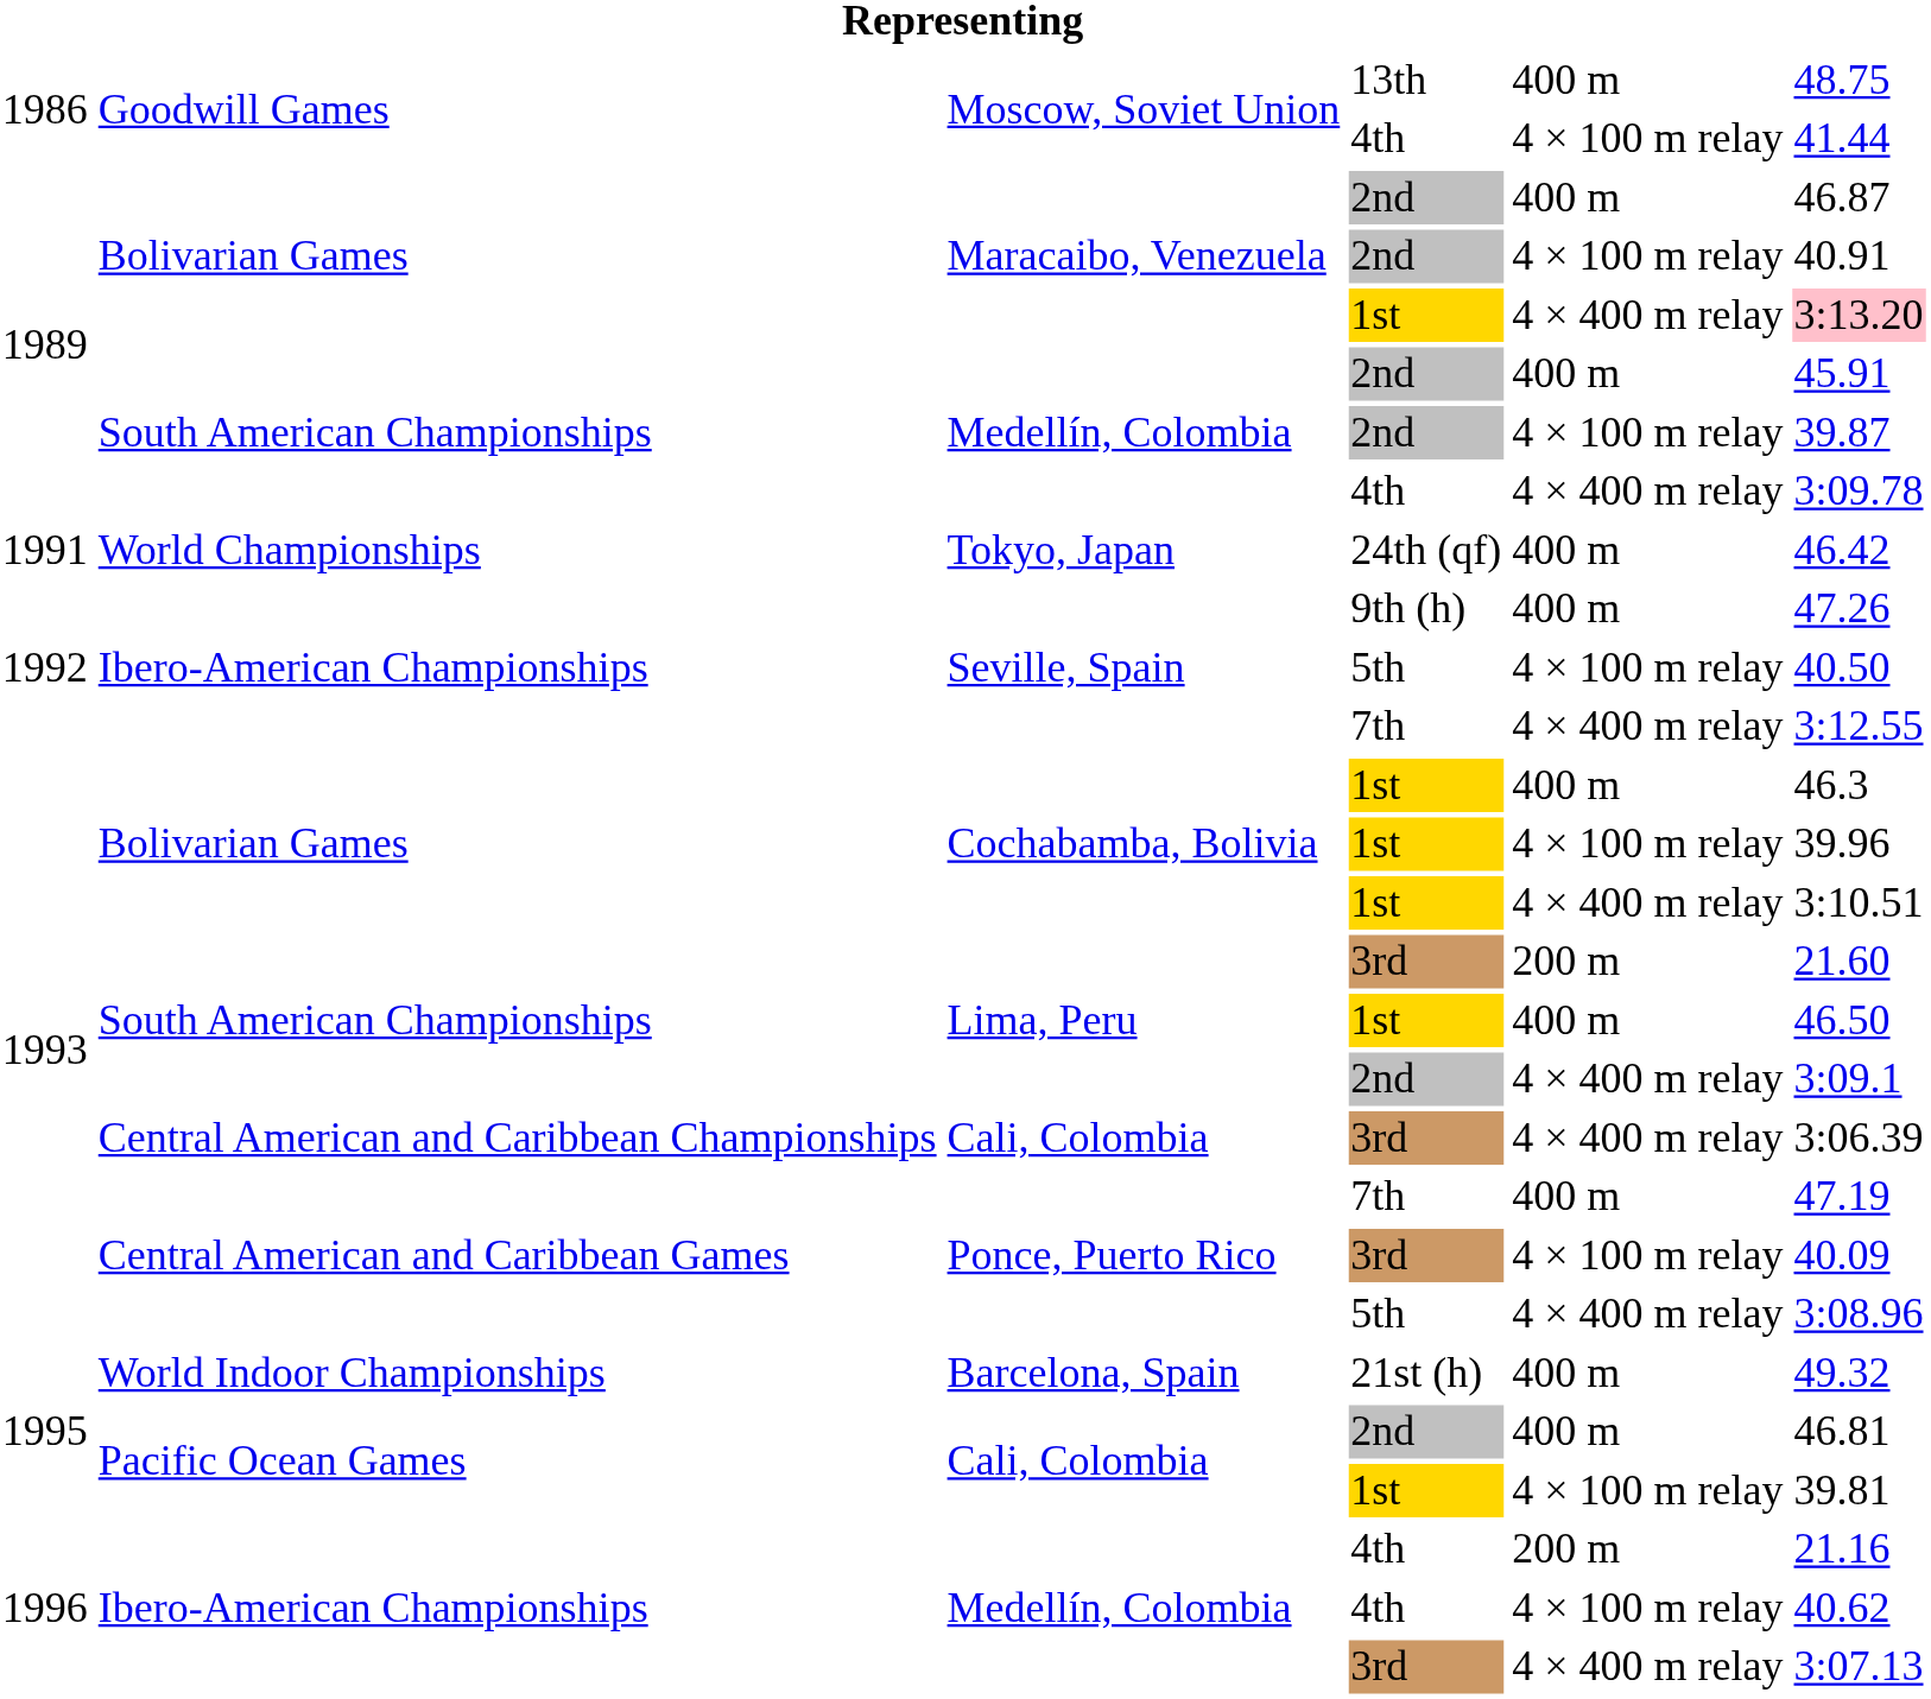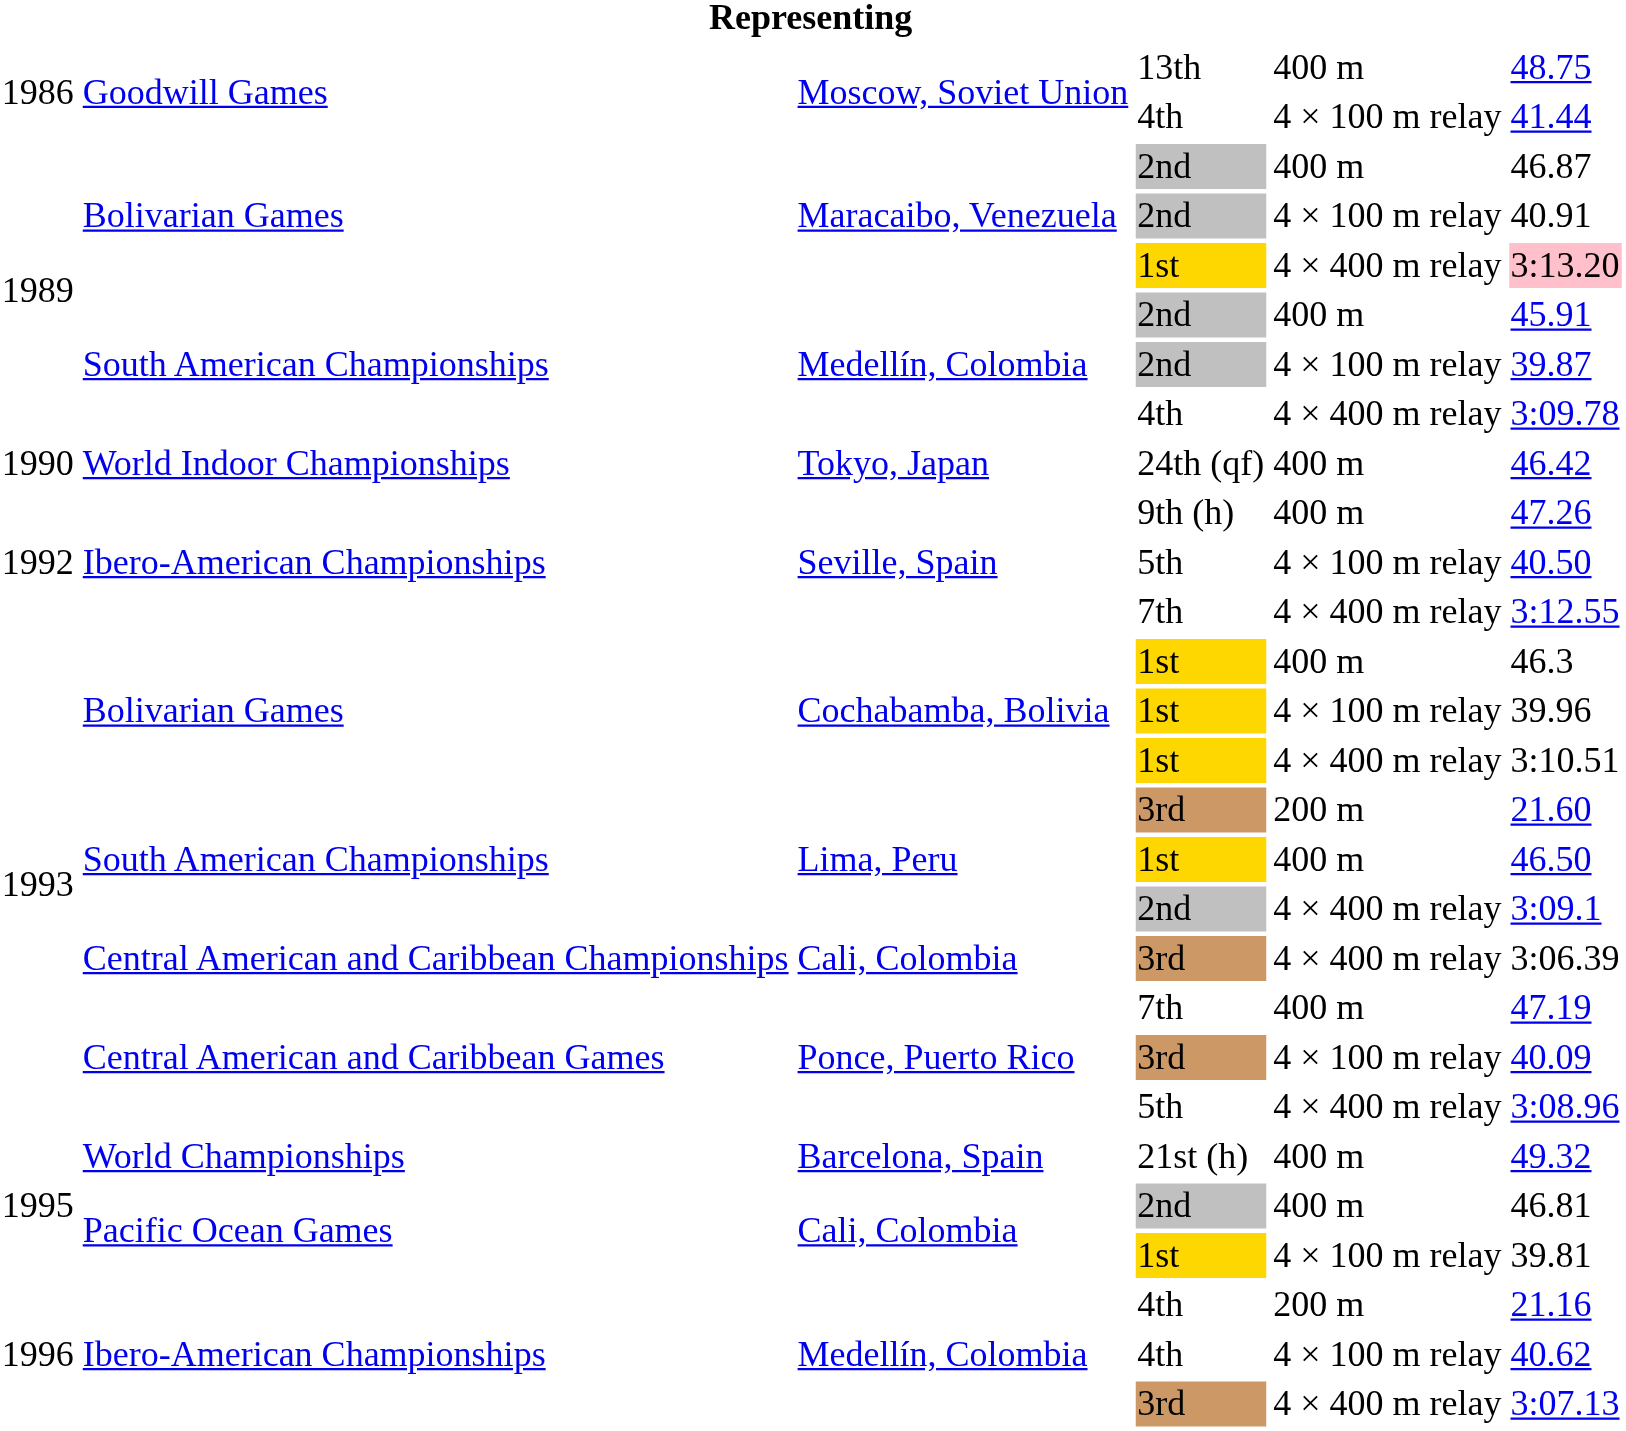Tokyo, Japan | column 1: 1991 -> 1990
Tokyo, Japan | column 2: World Championships -> World Indoor Championships
Barcelona, Spain | column 2: World Indoor Championships -> World Championships
